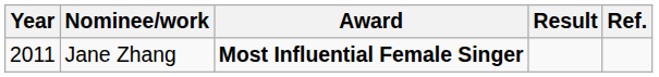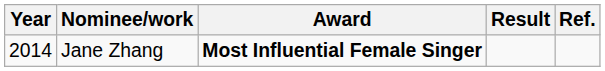Jane Zhang | Year: 2011 -> 2014
